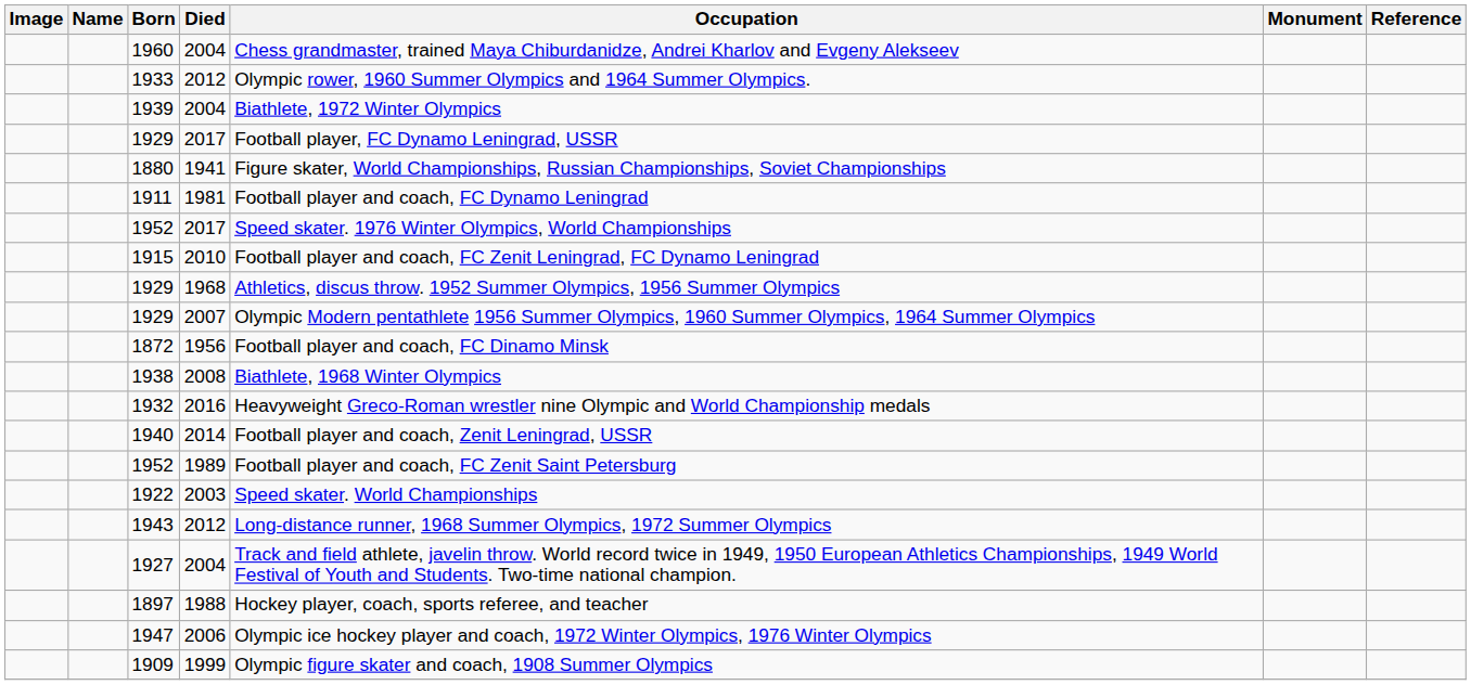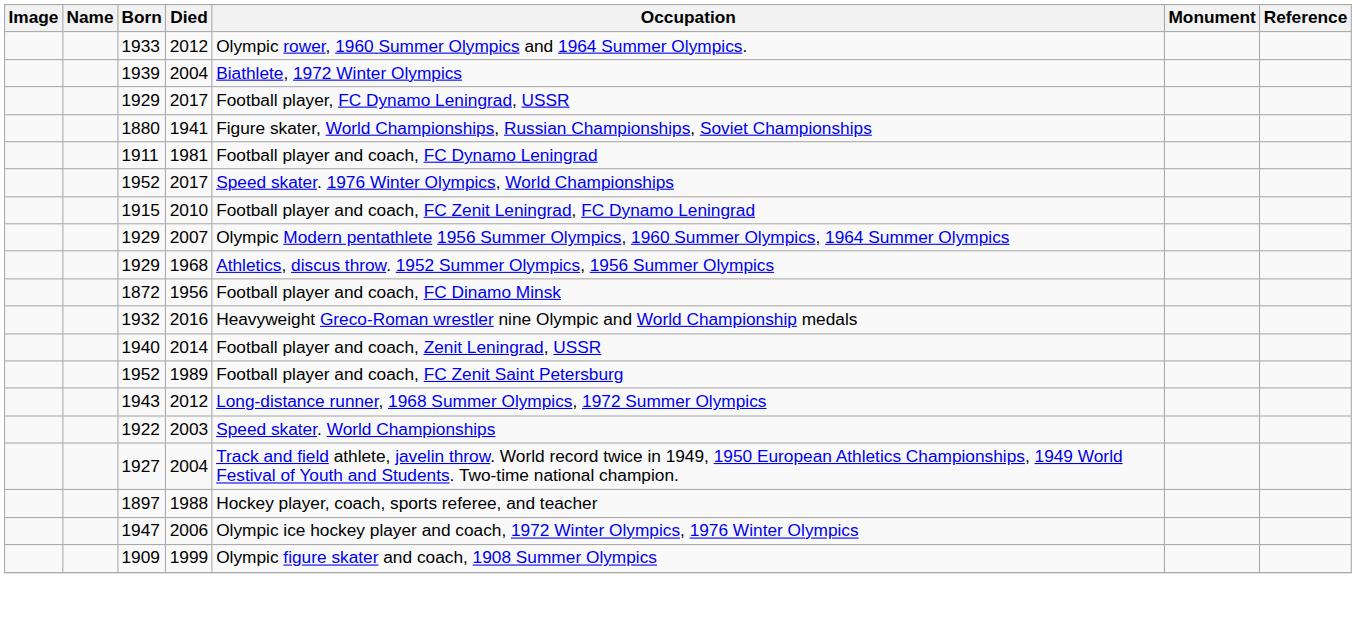- row: 1960 | 2004 | Chess grandmaster, trained Maya Chiburdanidze, Andrei Kharlov and Evgeny Alekseev
rows swapped: 1929 / 1968 <-> 1929 / 2007
- row: 1938 | 2008 | Biathlete, 1968 Winter Olympics
rows swapped: 1922 <-> 1943
